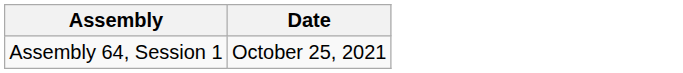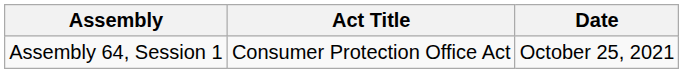+ column: Act Title | Consumer Protection Office Act
